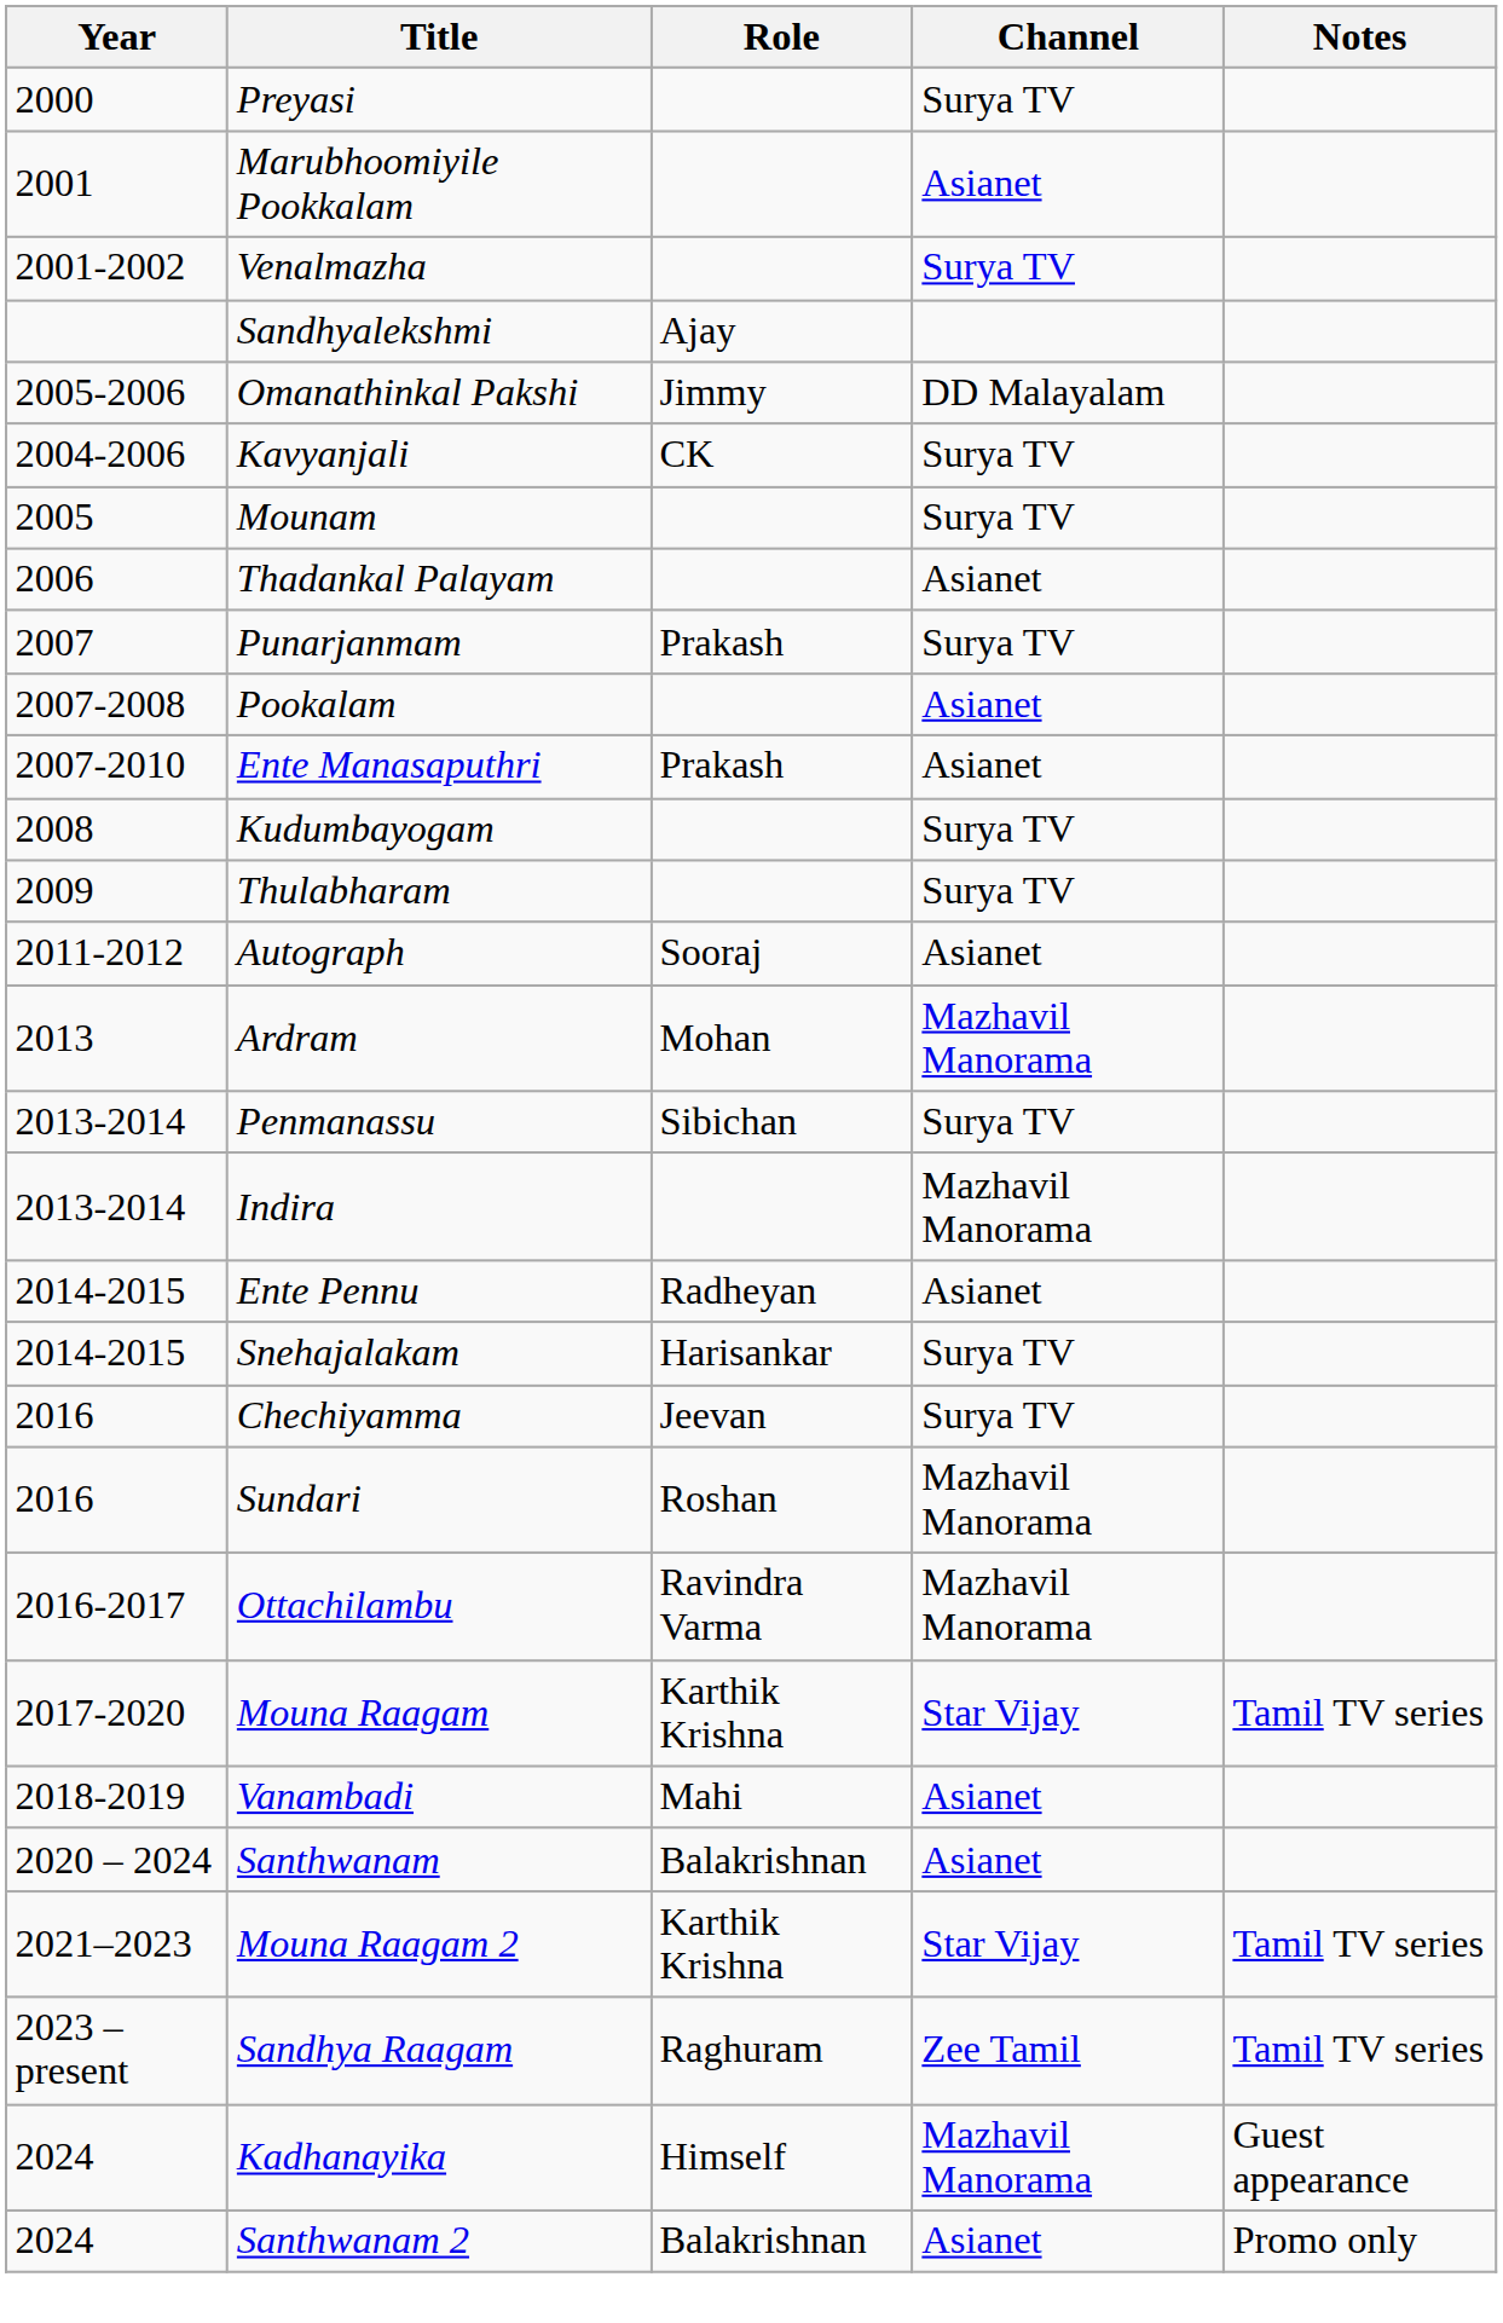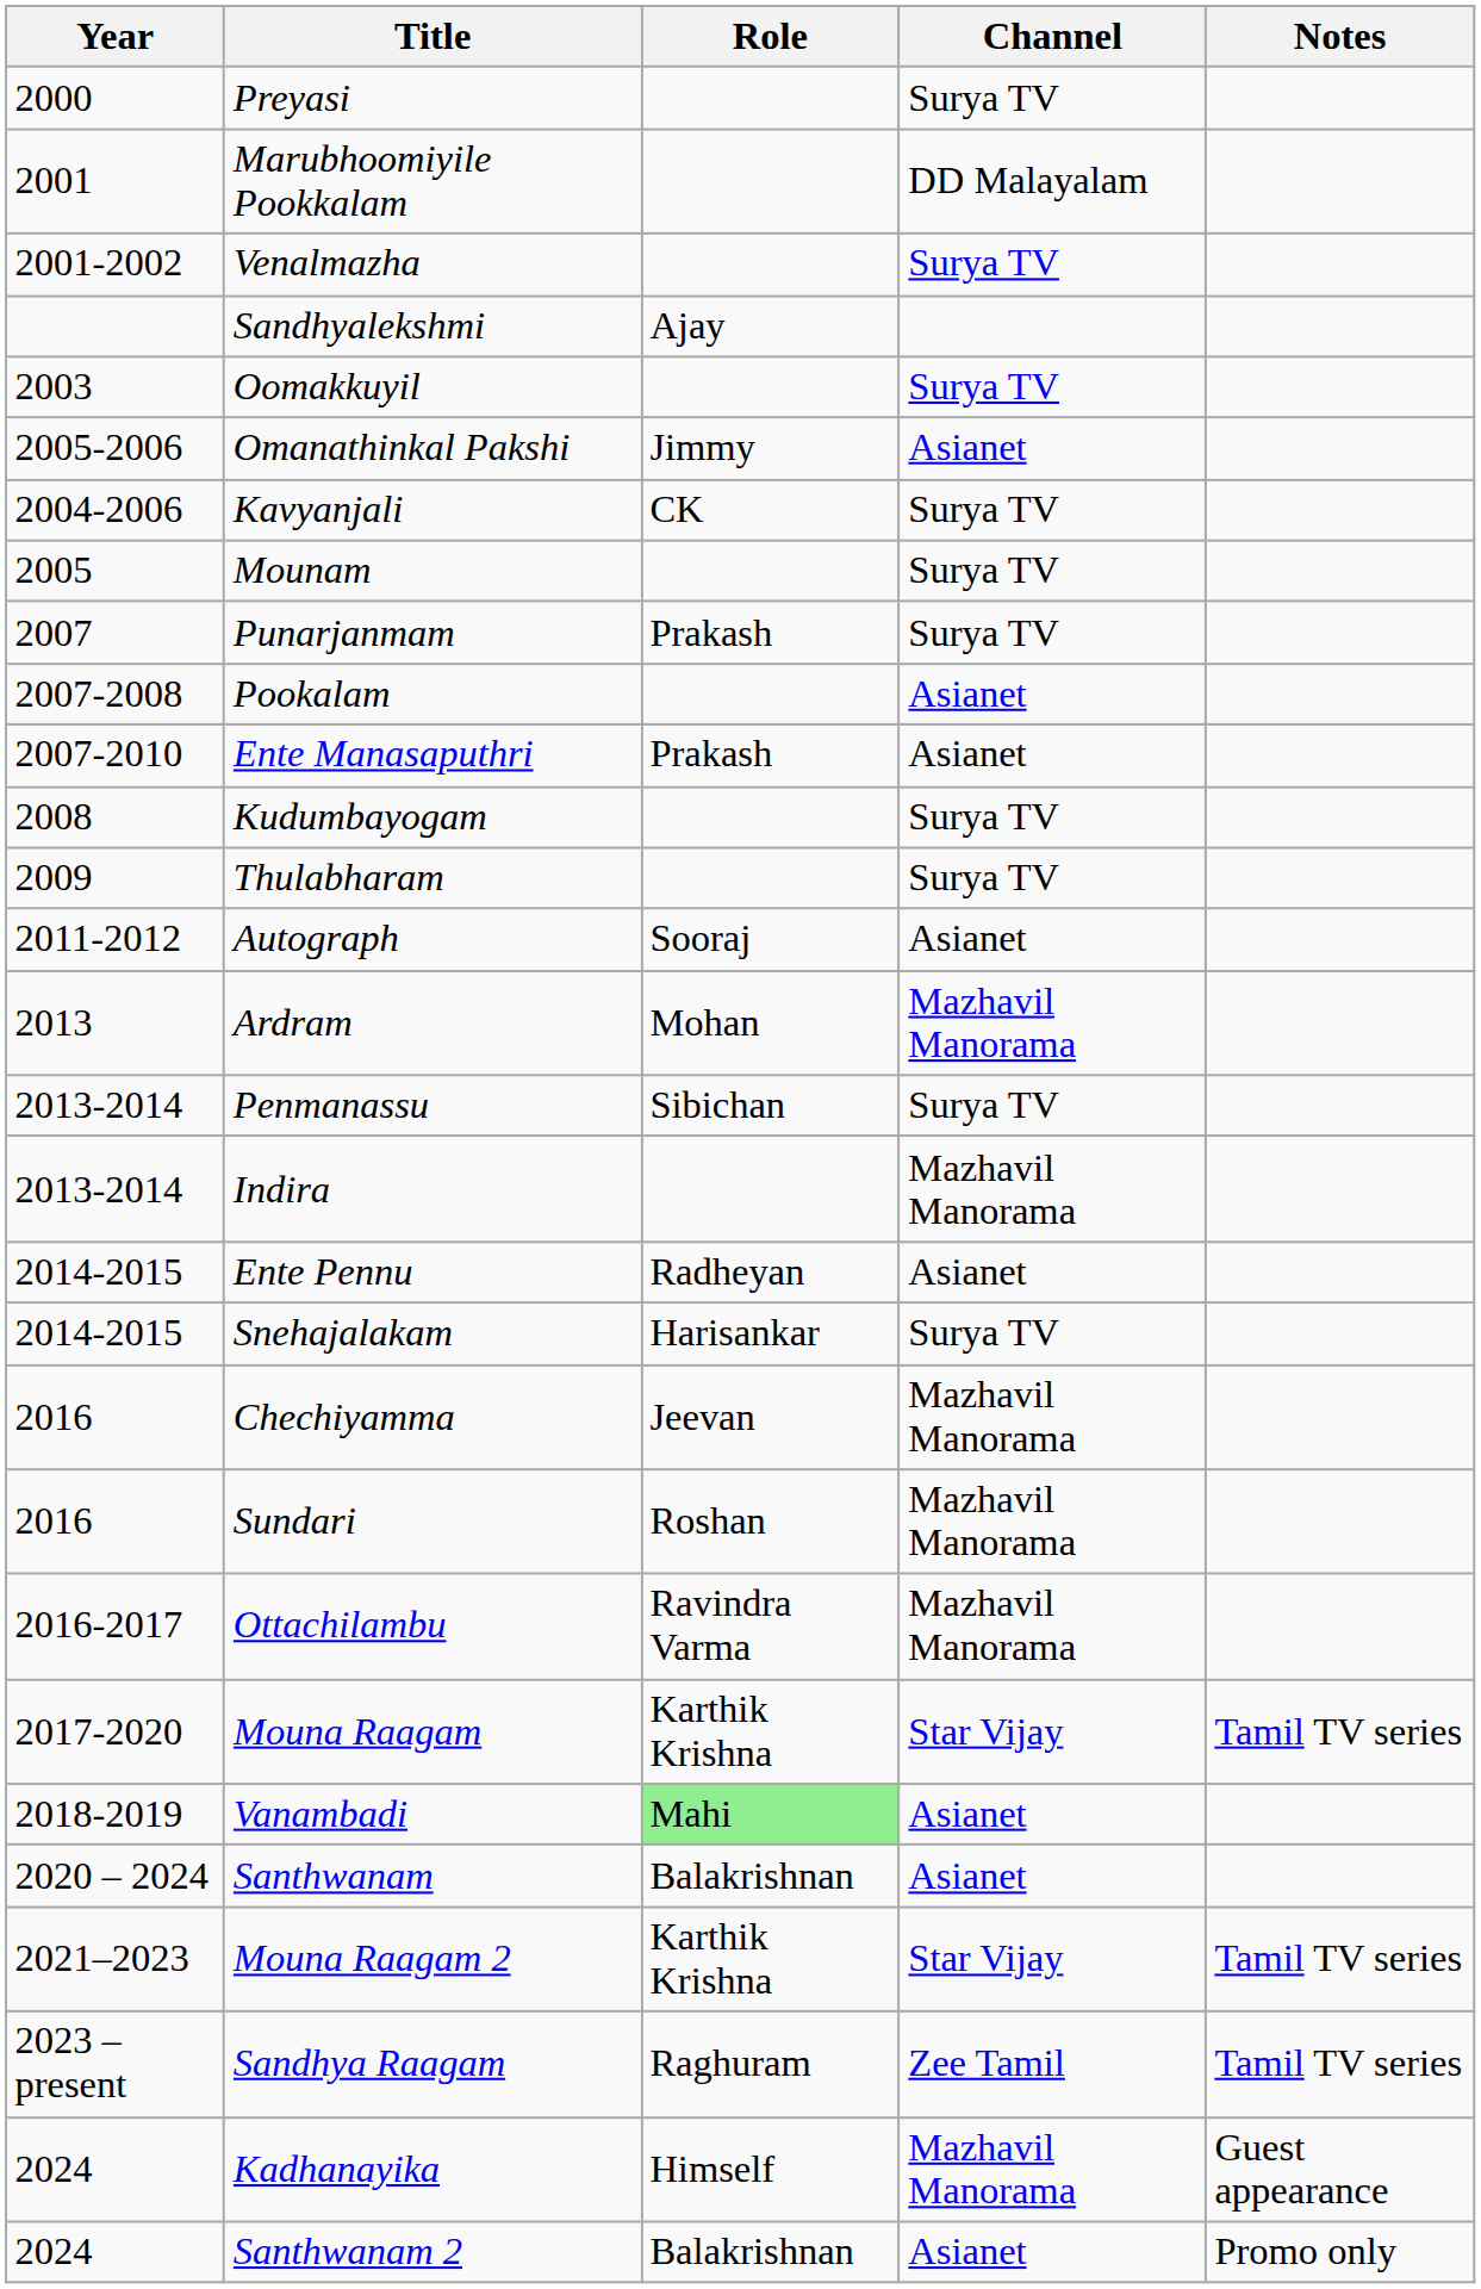Marubhoomiyile Pookkalam | Channel: Asianet -> DD Malayalam
+ row: 2003 | Oomakkuyil | Surya TV
Omanathinkal Pakshi | Channel: DD Malayalam -> Asianet
- row: 2006 | Thadankal Palayam | Asianet
Chechiyamma | Channel: Surya TV -> Mazhavil Manorama
Vanambadi | Role: no background -> lightgreen background
